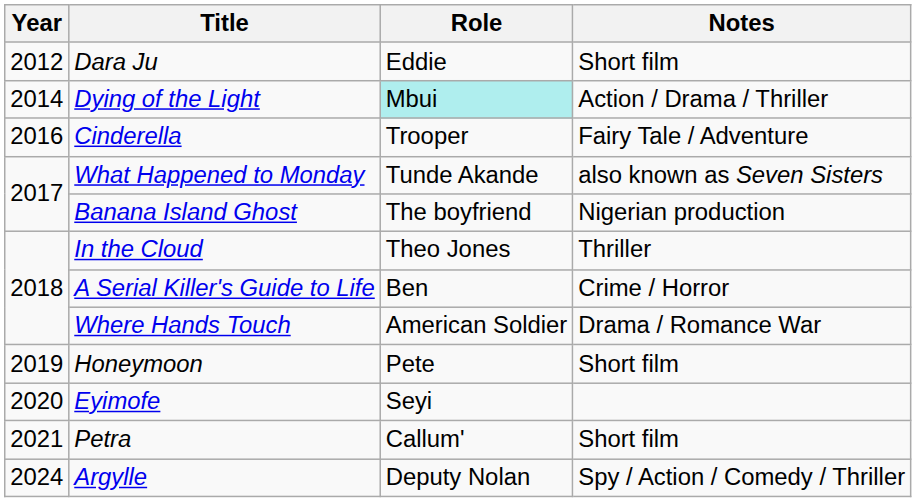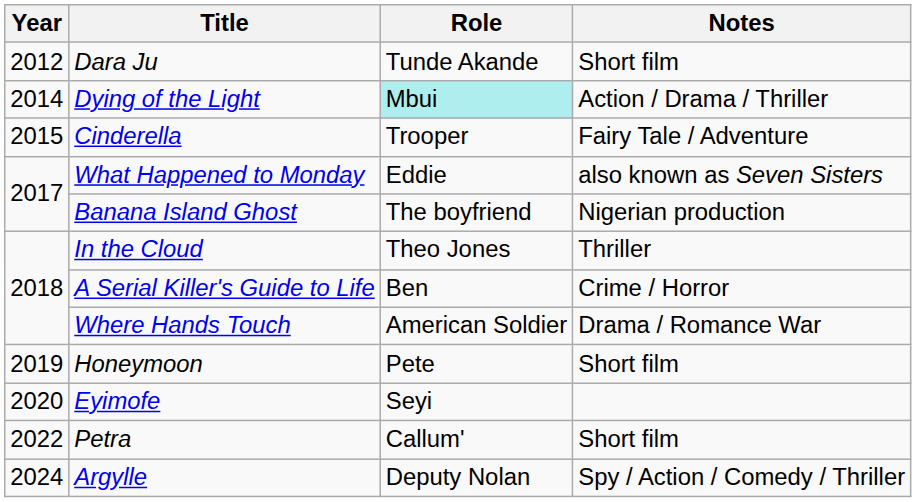Dara Ju | Role: Eddie -> Tunde Akande
Cinderella | Year: 2016 -> 2015
What Happened to Monday | Role: Tunde Akande -> Eddie
Petra | Year: 2021 -> 2022
